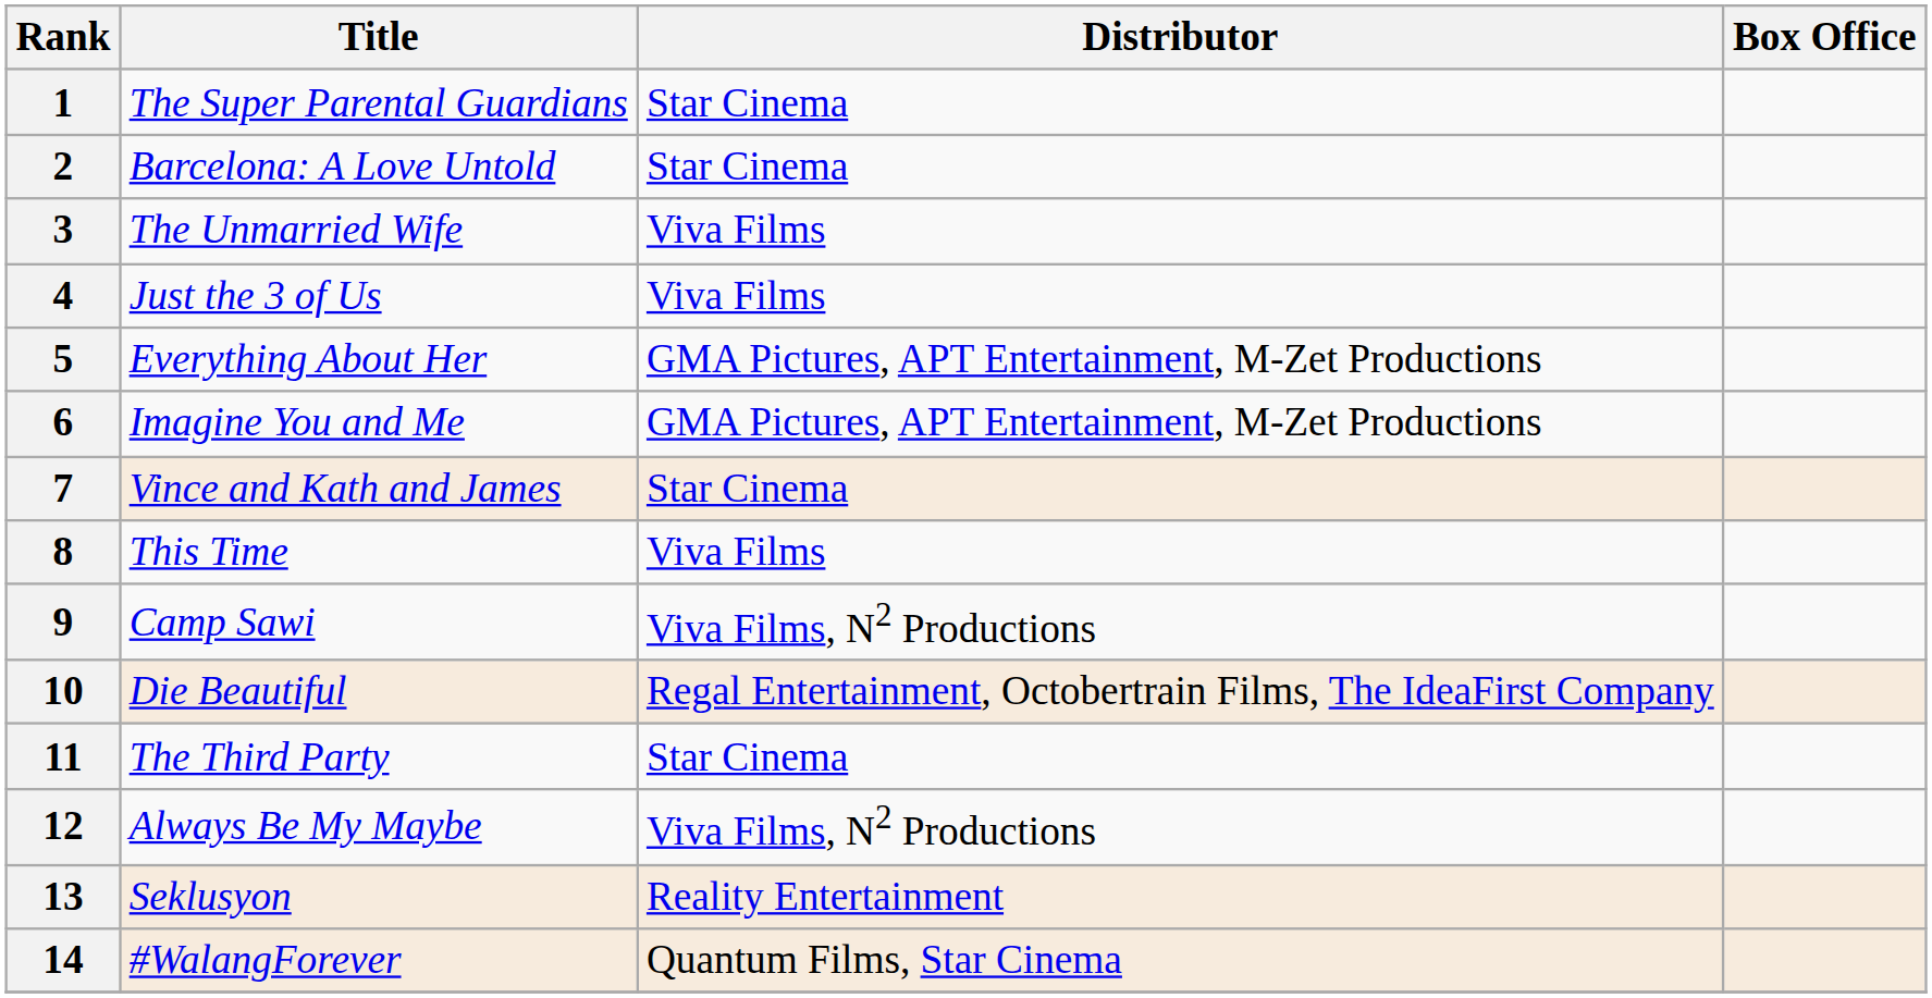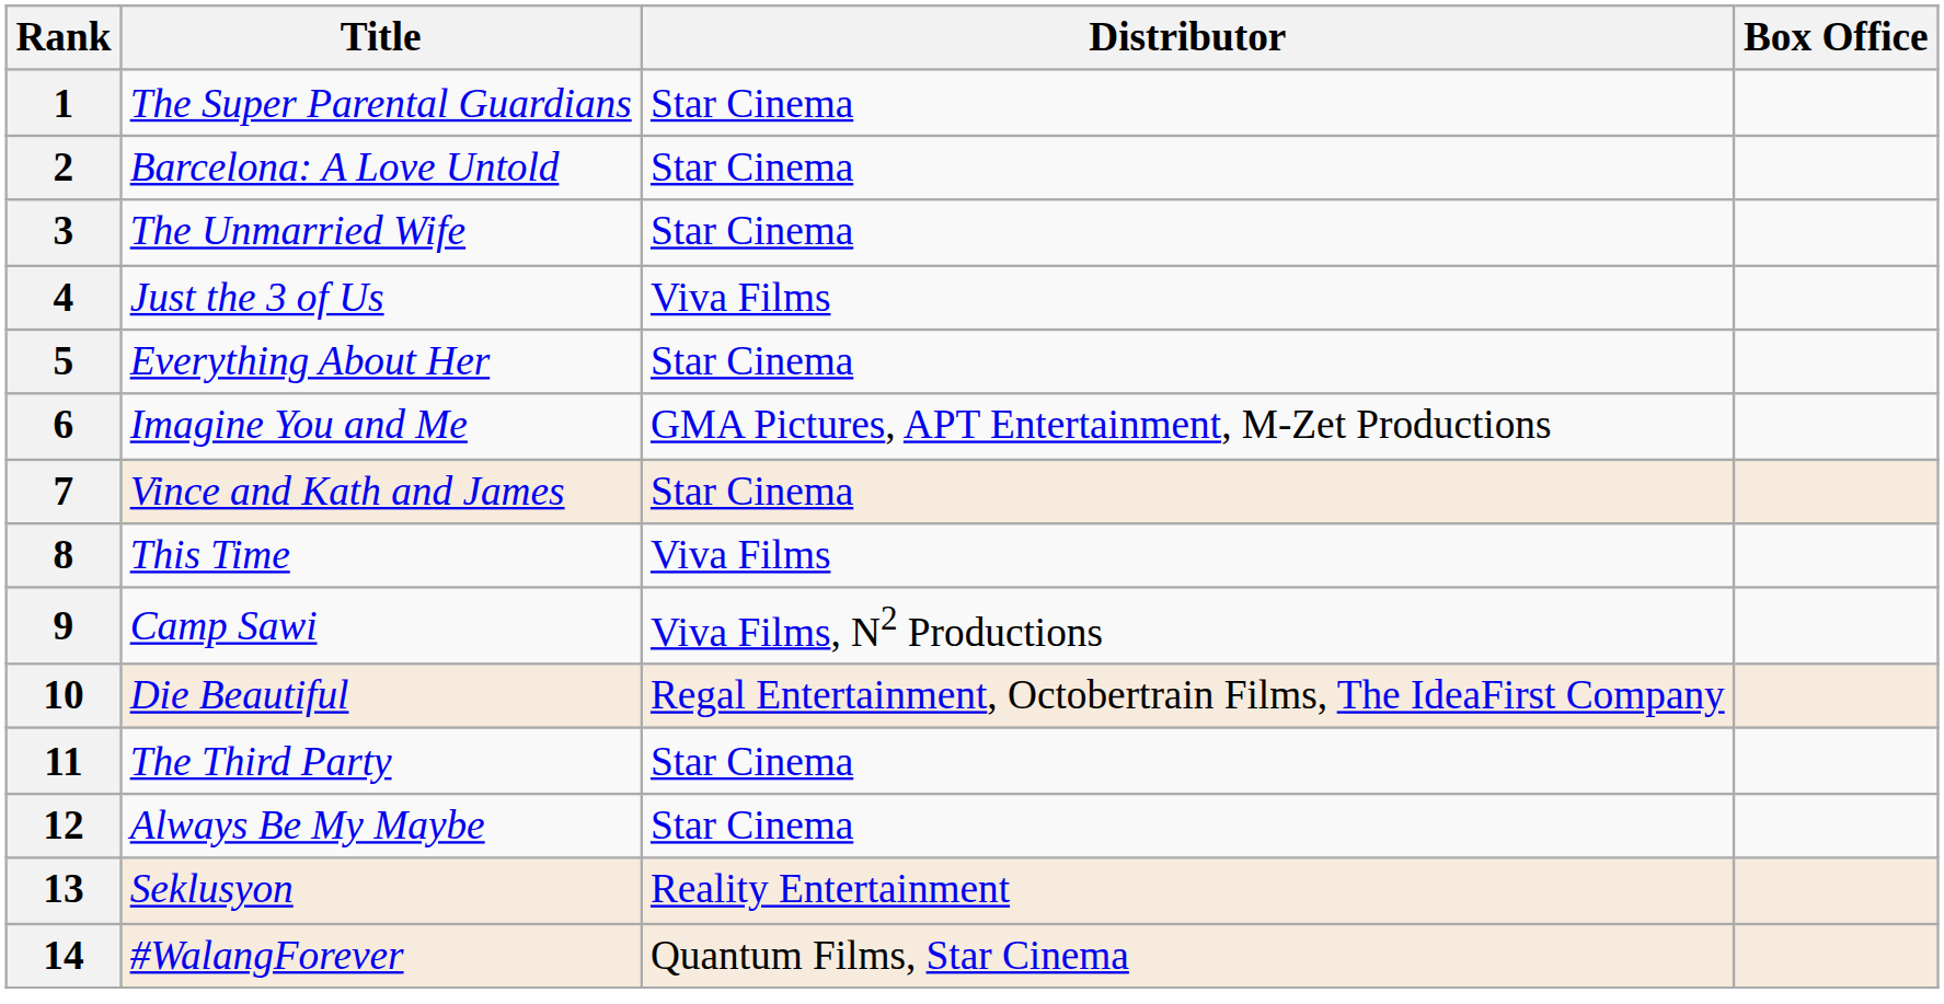3 | Distributor: Viva Films -> Star Cinema
5 | Distributor: GMA Pictures, APT Entertainment, M-Zet Productions -> Star Cinema
12 | Distributor: Viva Films, N2 Productions -> Star Cinema
